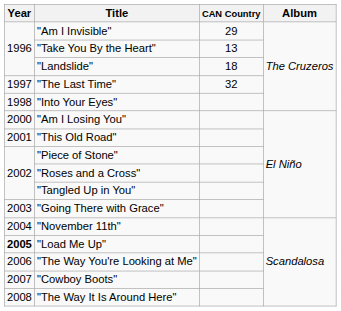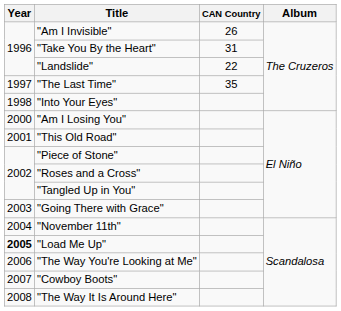"Am I Invisible" | CAN Country: 29 -> 26
"Take You By the Heart" | CAN Country: 13 -> 31
"Landslide" | CAN Country: 18 -> 22
"The Last Time" | CAN Country: 32 -> 35
